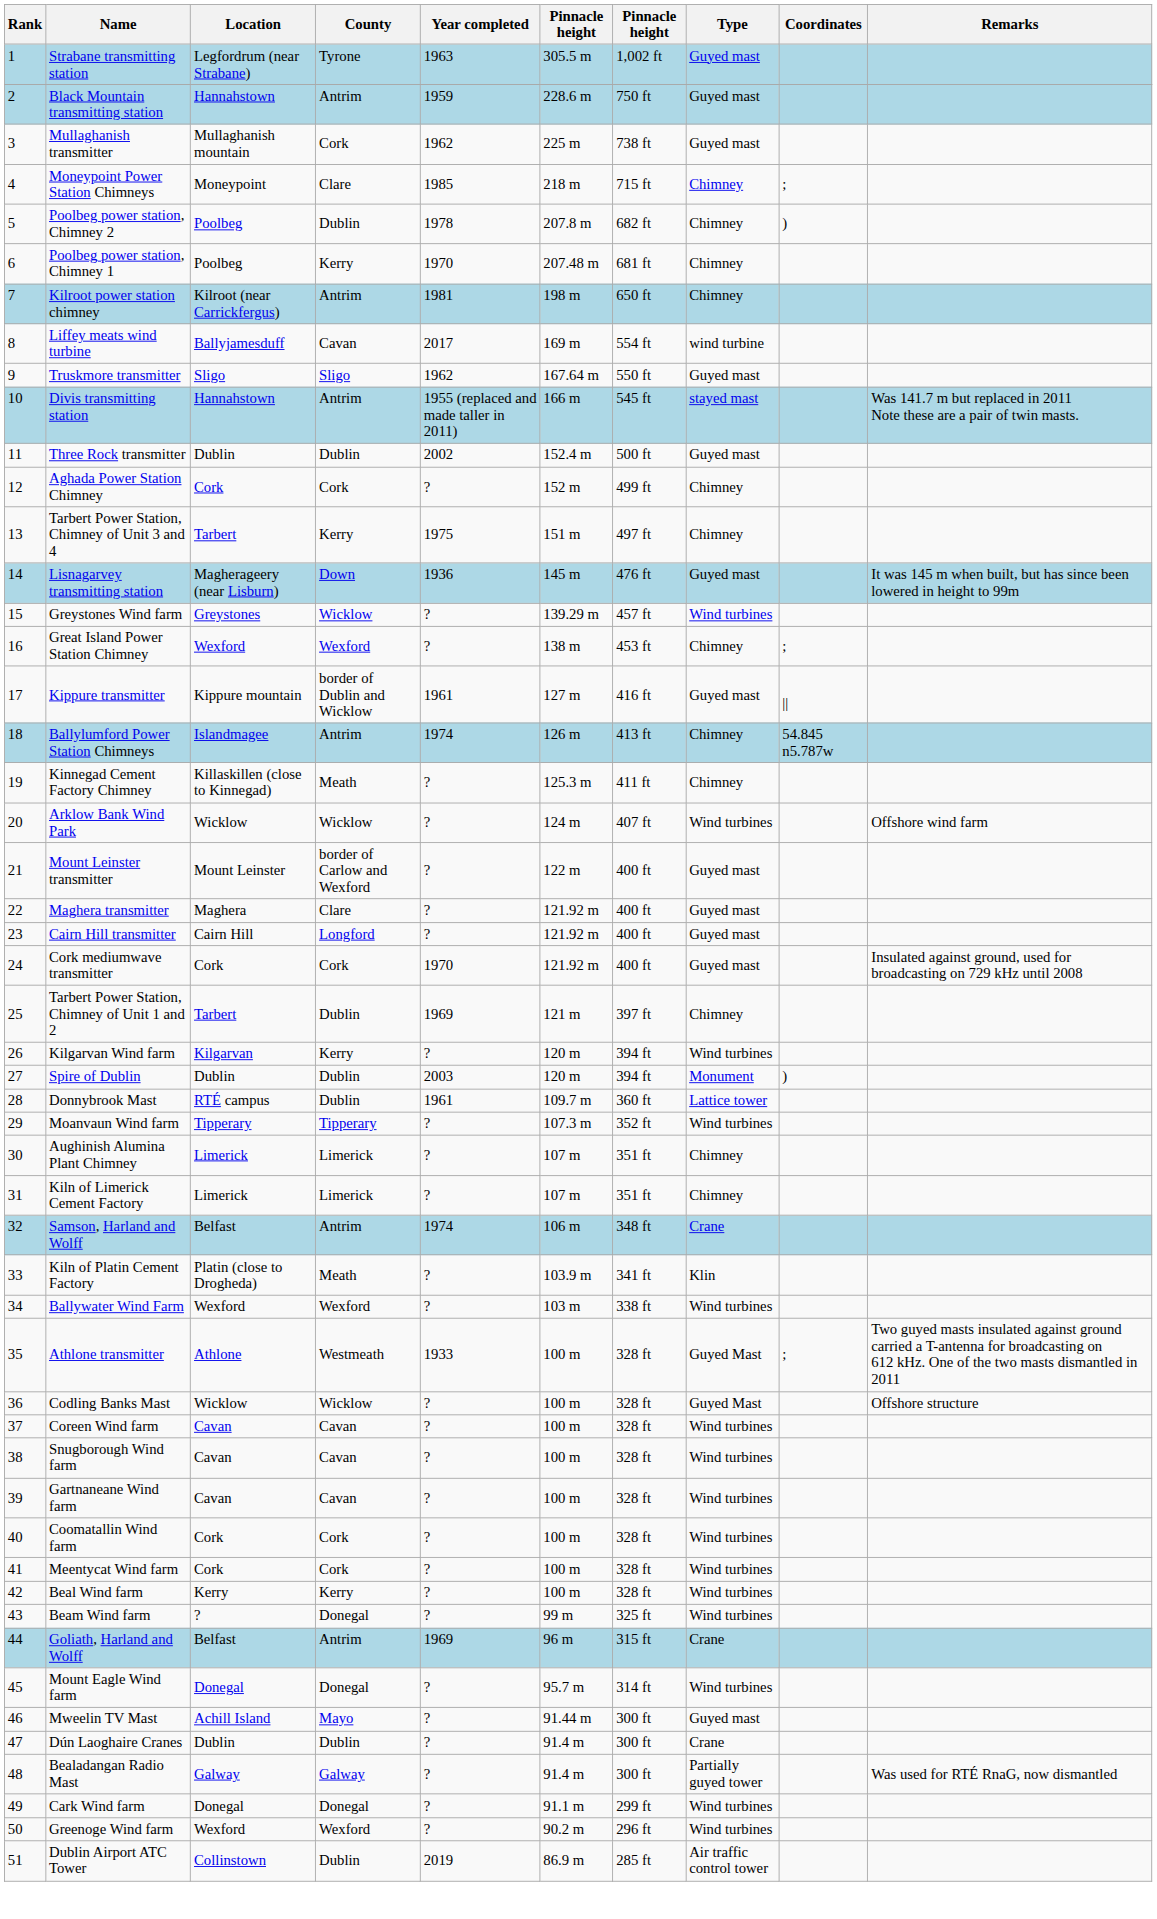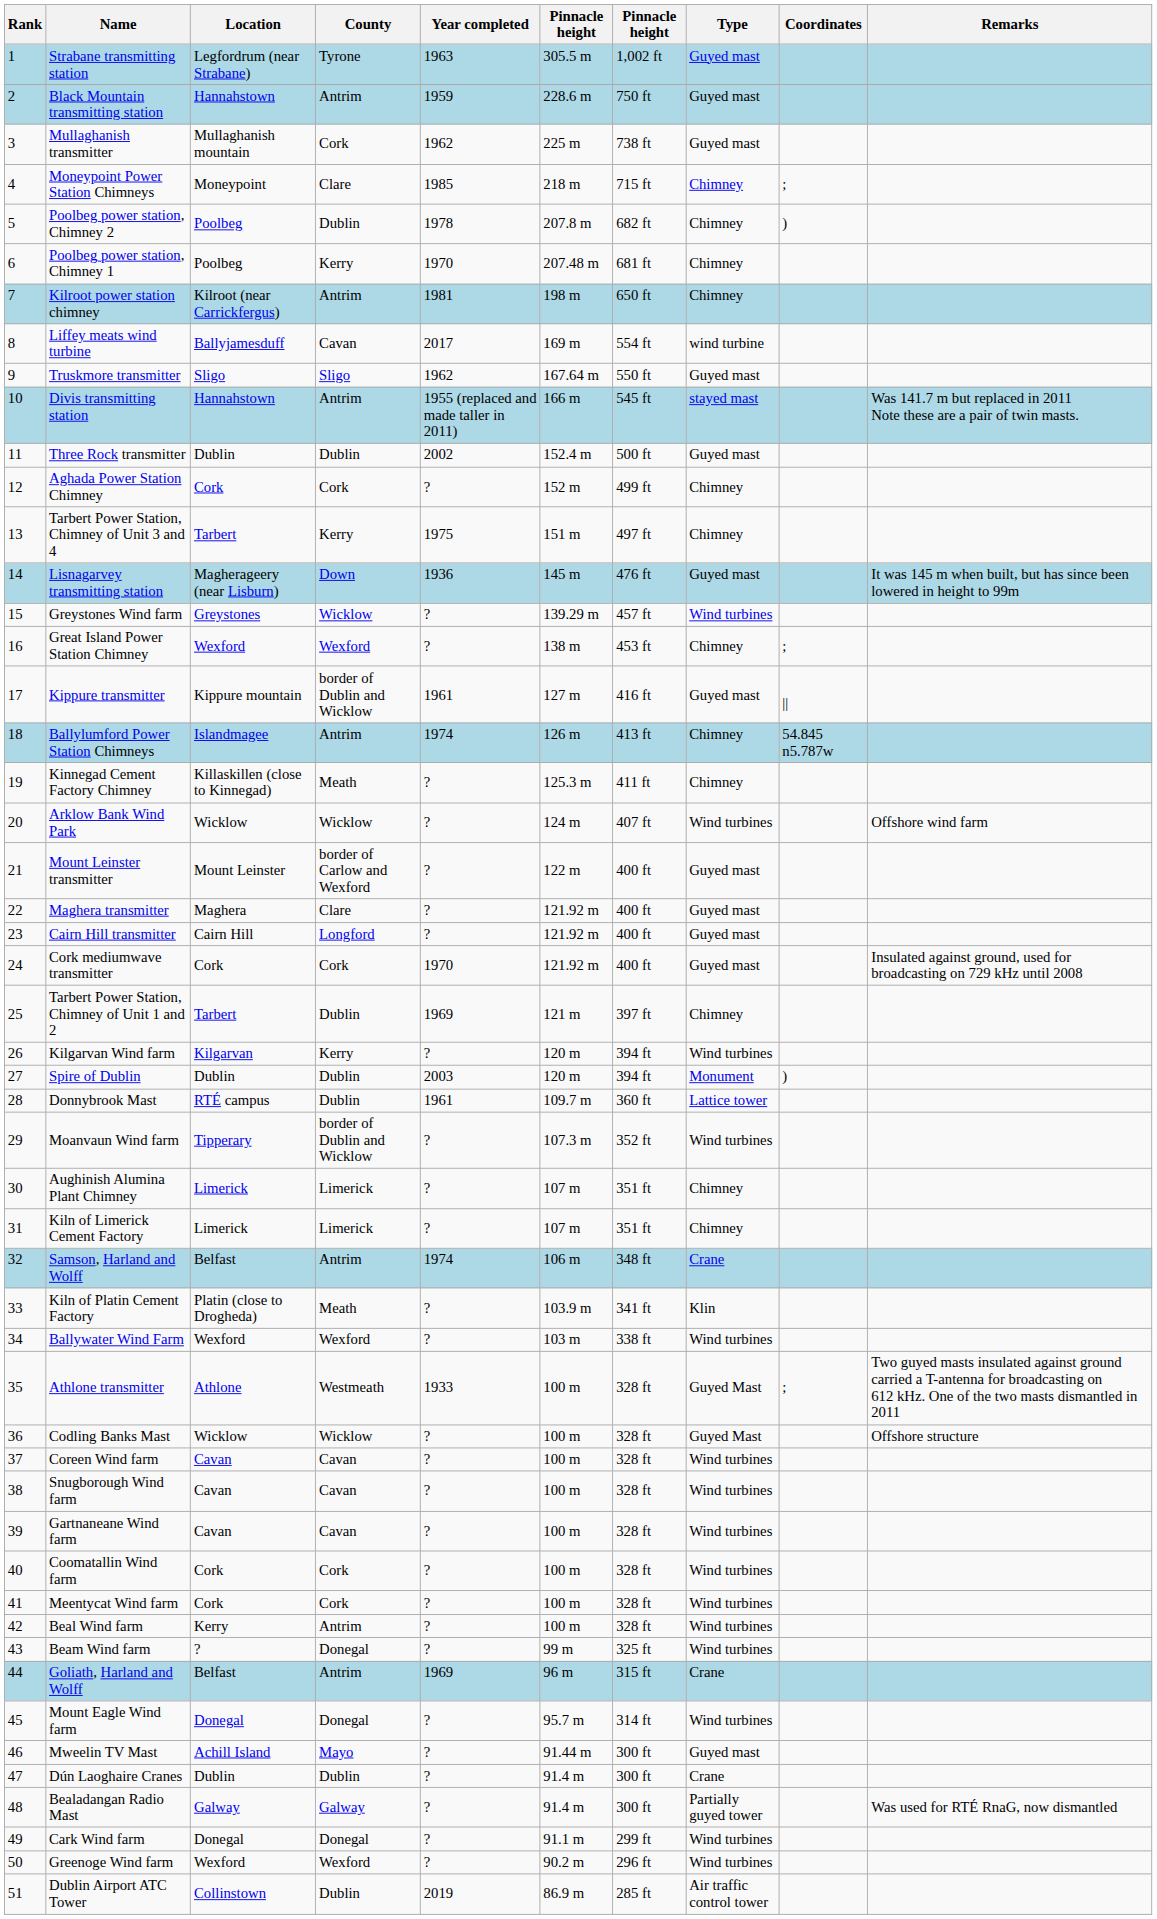Moanvaun Wind farm | County: Tipperary -> border of Dublin and Wicklow
Beal Wind farm | County: Kerry -> Antrim
